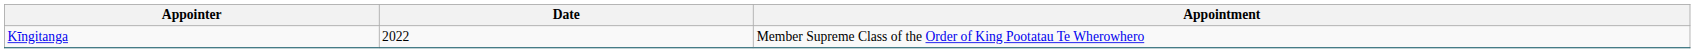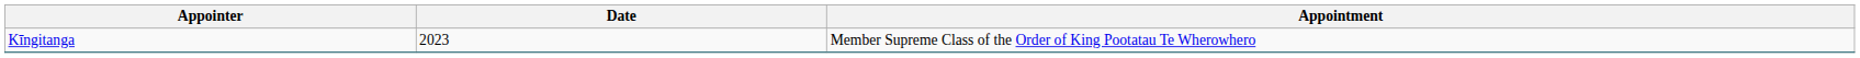Kīngitanga | Date: 2022 -> 2023
